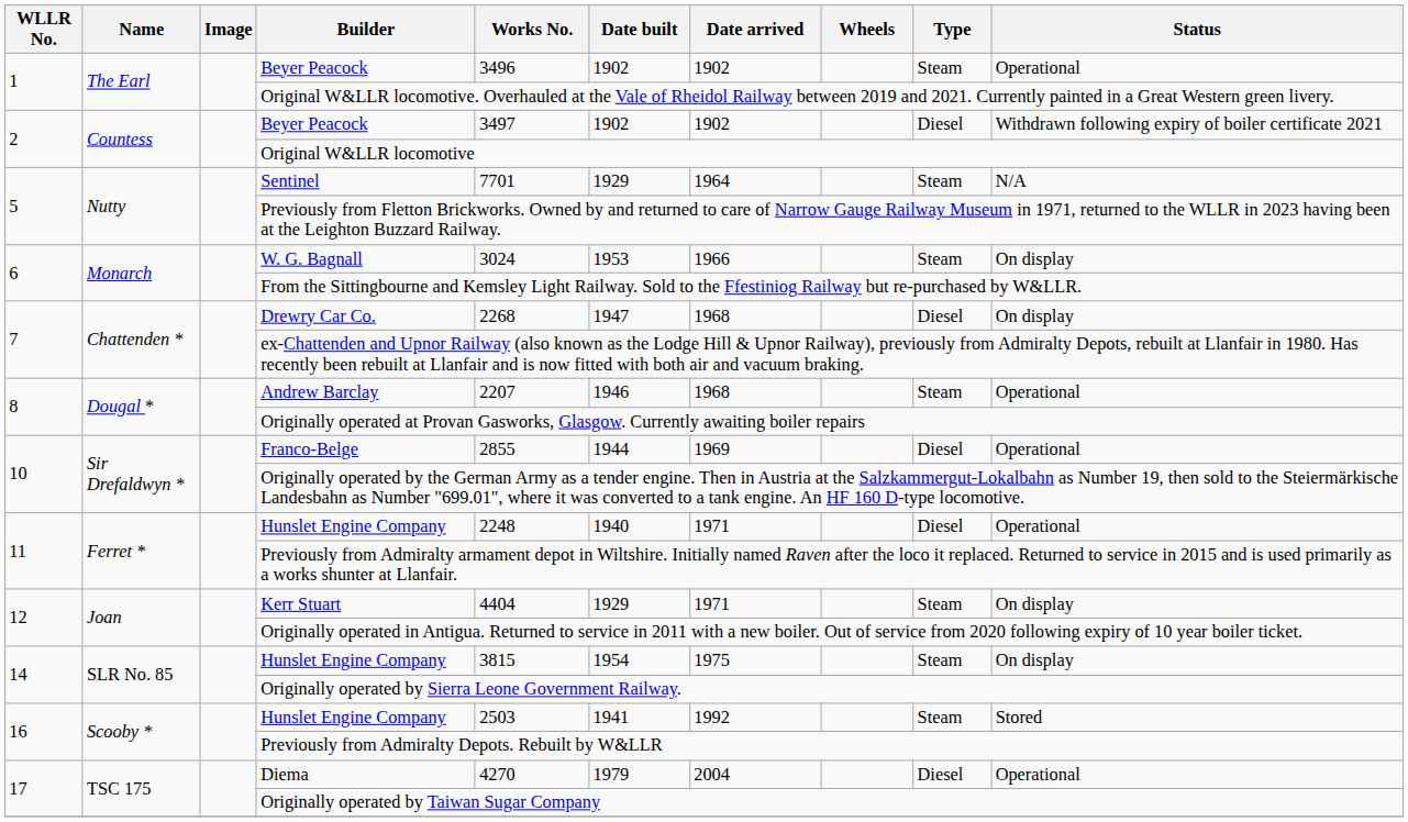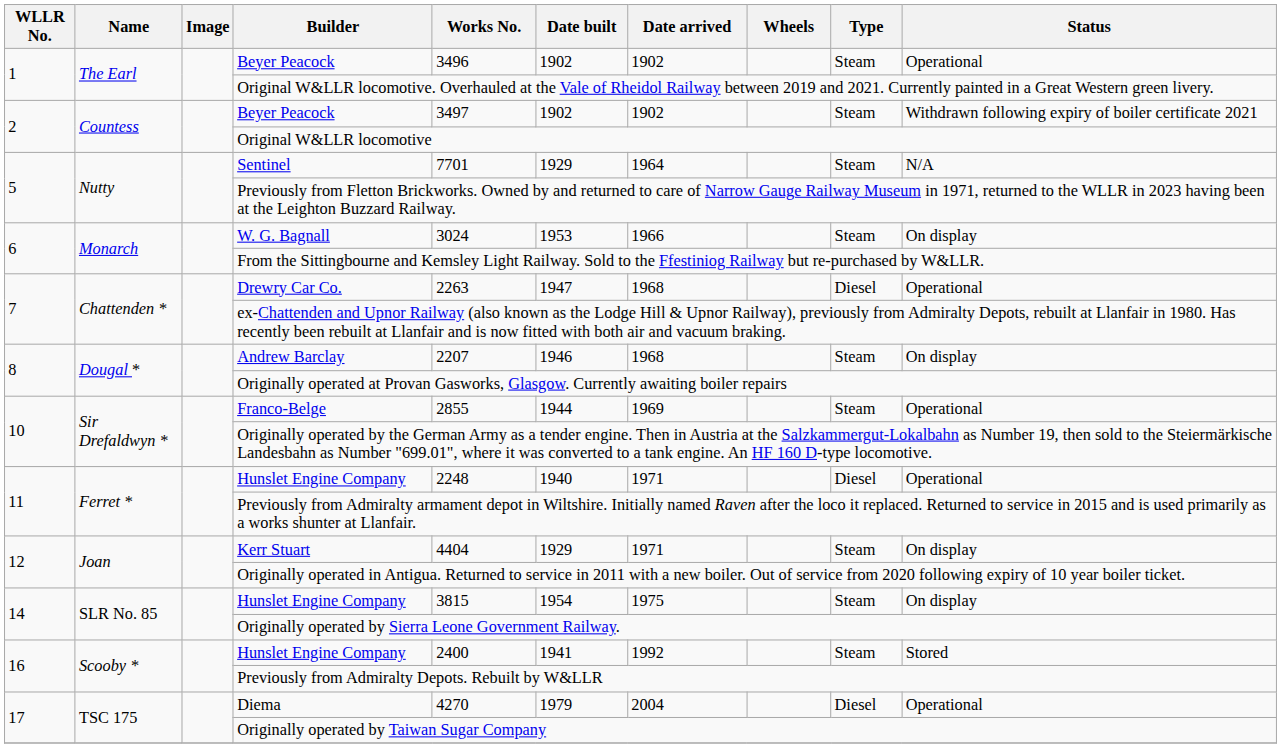2 / Beyer Peacock | Type: Diesel -> Steam
Drewry Car Co. | Works No.: 2268 -> 2263
Drewry Car Co. | Status: On display -> Operational
Andrew Barclay | Status: Operational -> On display
Franco-Belge | Type: Diesel -> Steam
16 / Hunslet Engine Company | Works No.: 2503 -> 2400
